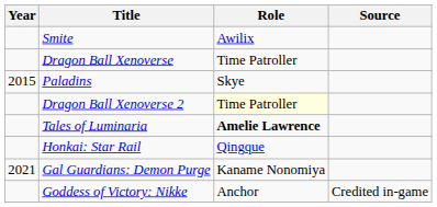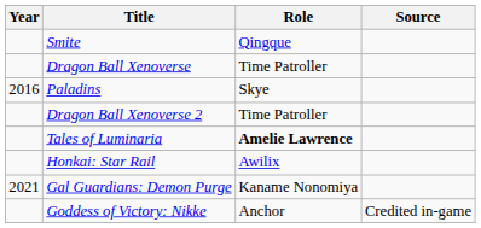Smite | Role: Awilix -> Qingque
Paladins | Year: 2015 -> 2016
Dragon Ball Xenoverse 2 | Role: lightyellow background -> no background
Honkai: Star Rail | Role: Qingque -> Awilix
